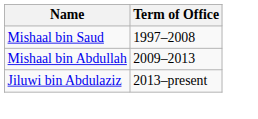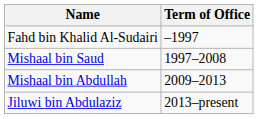+ row: Fahd bin Khalid Al-Sudairi | –1997
